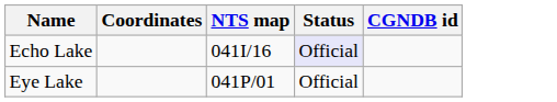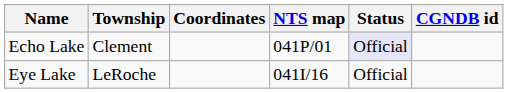+ column: Township | Clement | LeRoche
Echo Lake | NTS map: 041I/16 -> 041P/01
Eye Lake | NTS map: 041P/01 -> 041I/16
